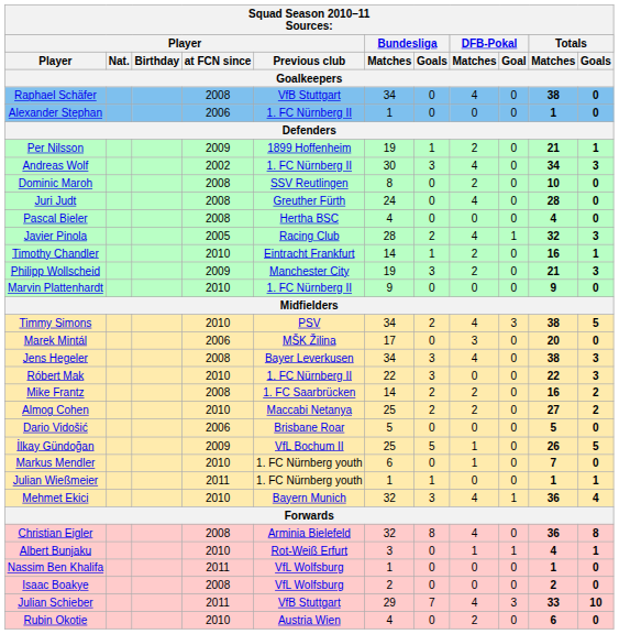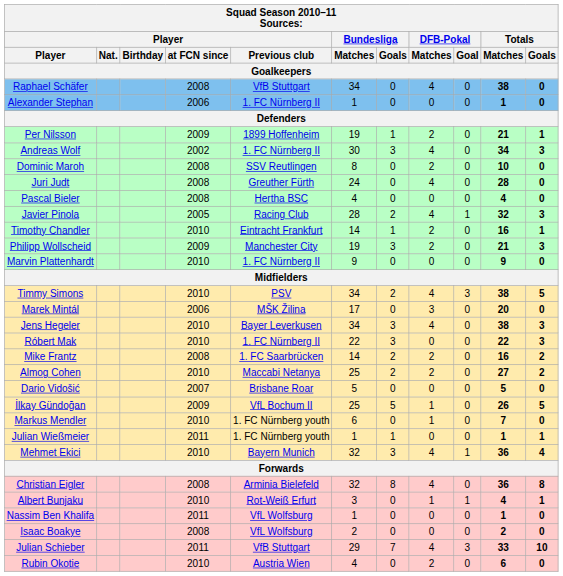Jens Hegeler | Player / at FCN since: 2008 -> 2010
Dario Vidošić | Player / at FCN since: 2006 -> 2007
